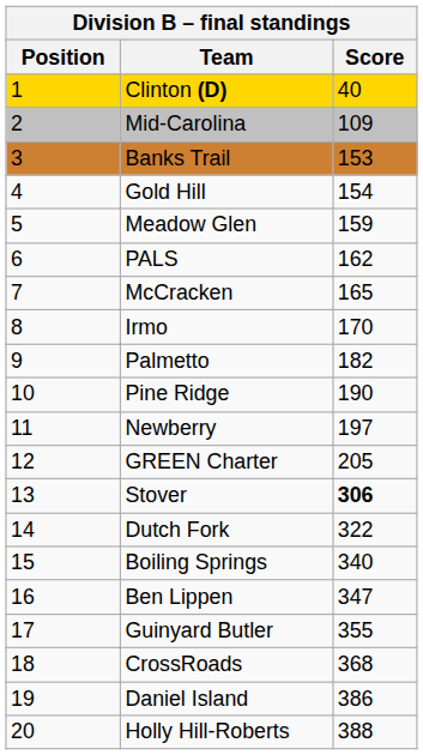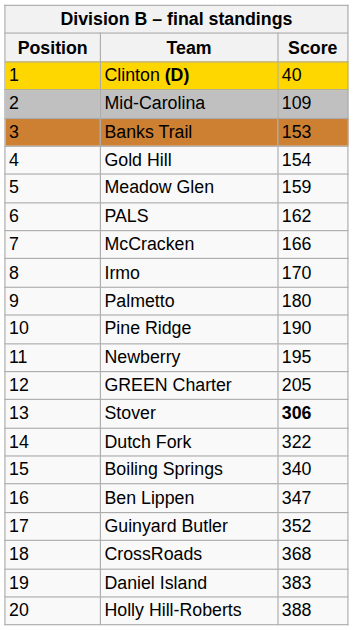McCracken | Score: 165 -> 166
Palmetto | Score: 182 -> 180
Newberry | Score: 197 -> 195
Guinyard Butler | Score: 355 -> 352
Daniel Island | Score: 386 -> 383
